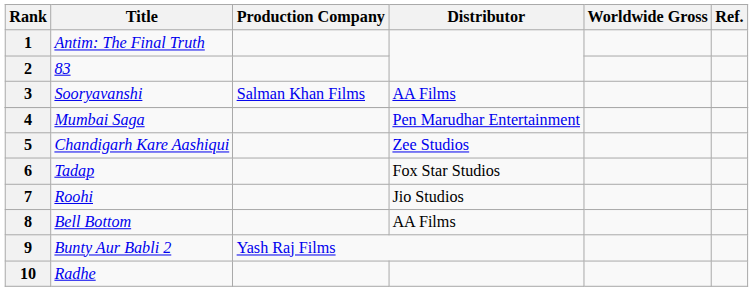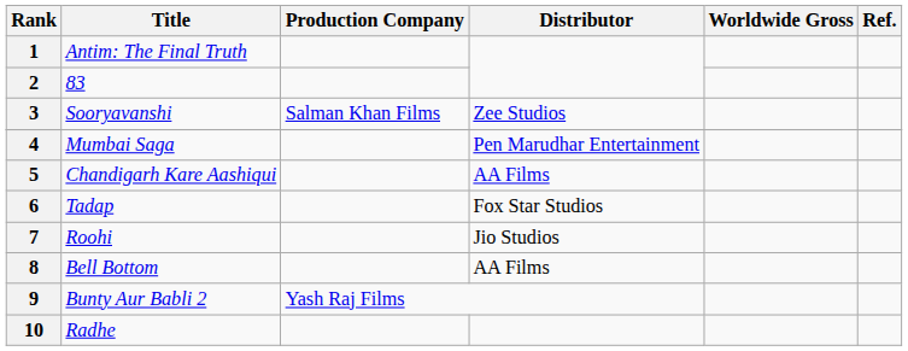3 | Distributor: AA Films -> Zee Studios
5 | Distributor: Zee Studios -> AA Films
